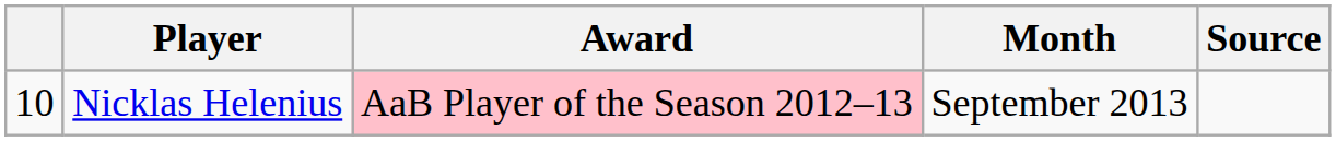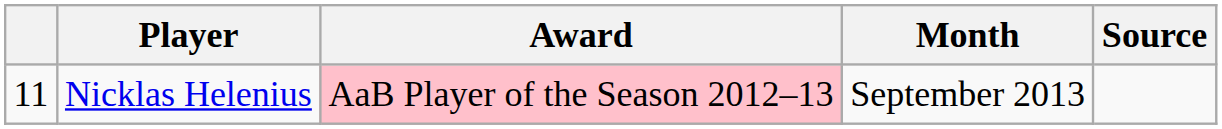Nicklas Helenius | column 1: 10 -> 11
